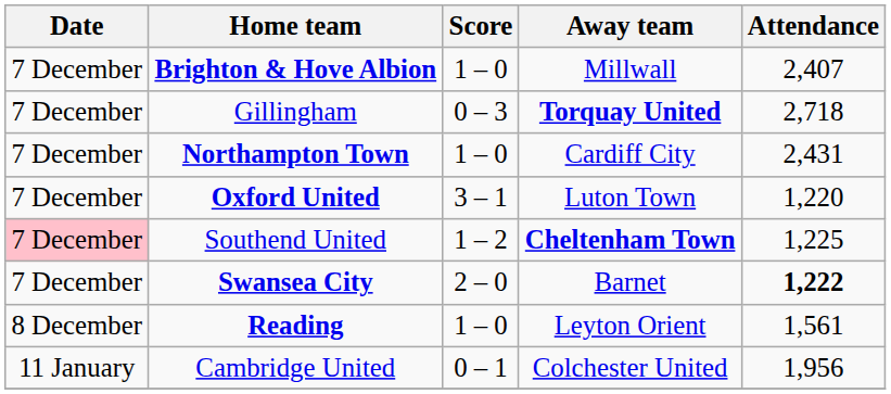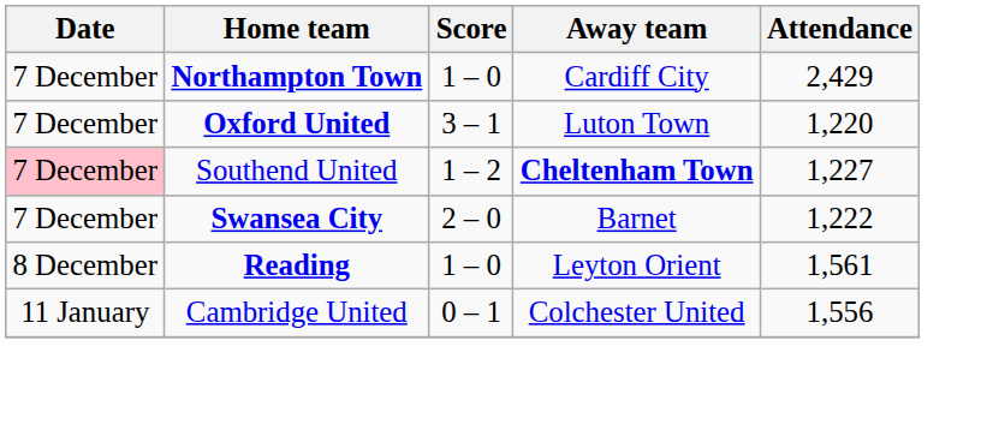- row: 7 December | Brighton & Hove Albion | 1 – 0 | Millwall | 2,407
- row: 7 December | Gillingham | 0 – 3 | Torquay United | 2,718
Northampton Town | Attendance: 2,431 -> 2,429
Southend United | Attendance: 1,225 -> 1,227
Swansea City | Attendance: bold -> normal
Cambridge United | Attendance: 1,956 -> 1,556
